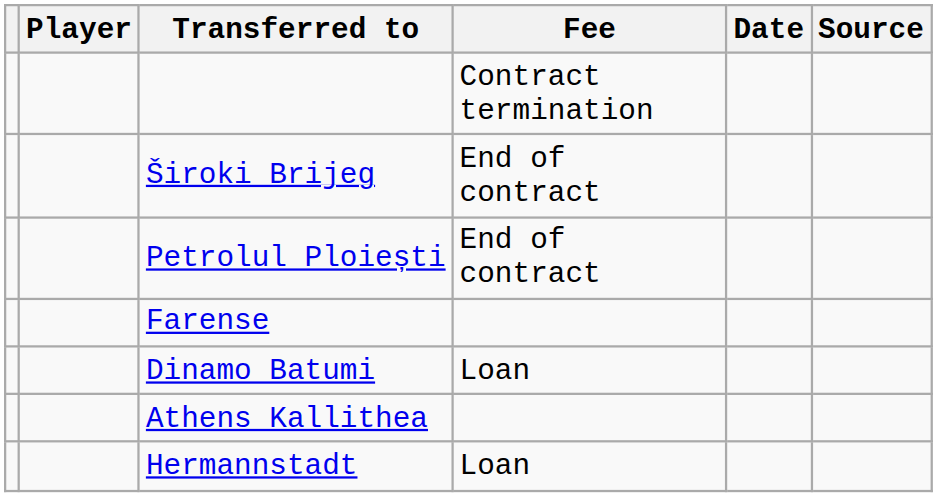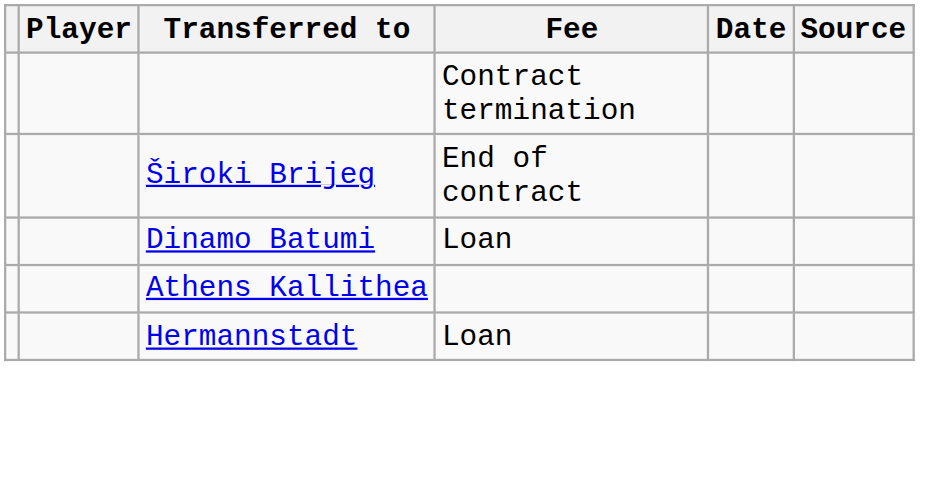- row: Petrolul Ploiești | End of contract
- row: Farense
